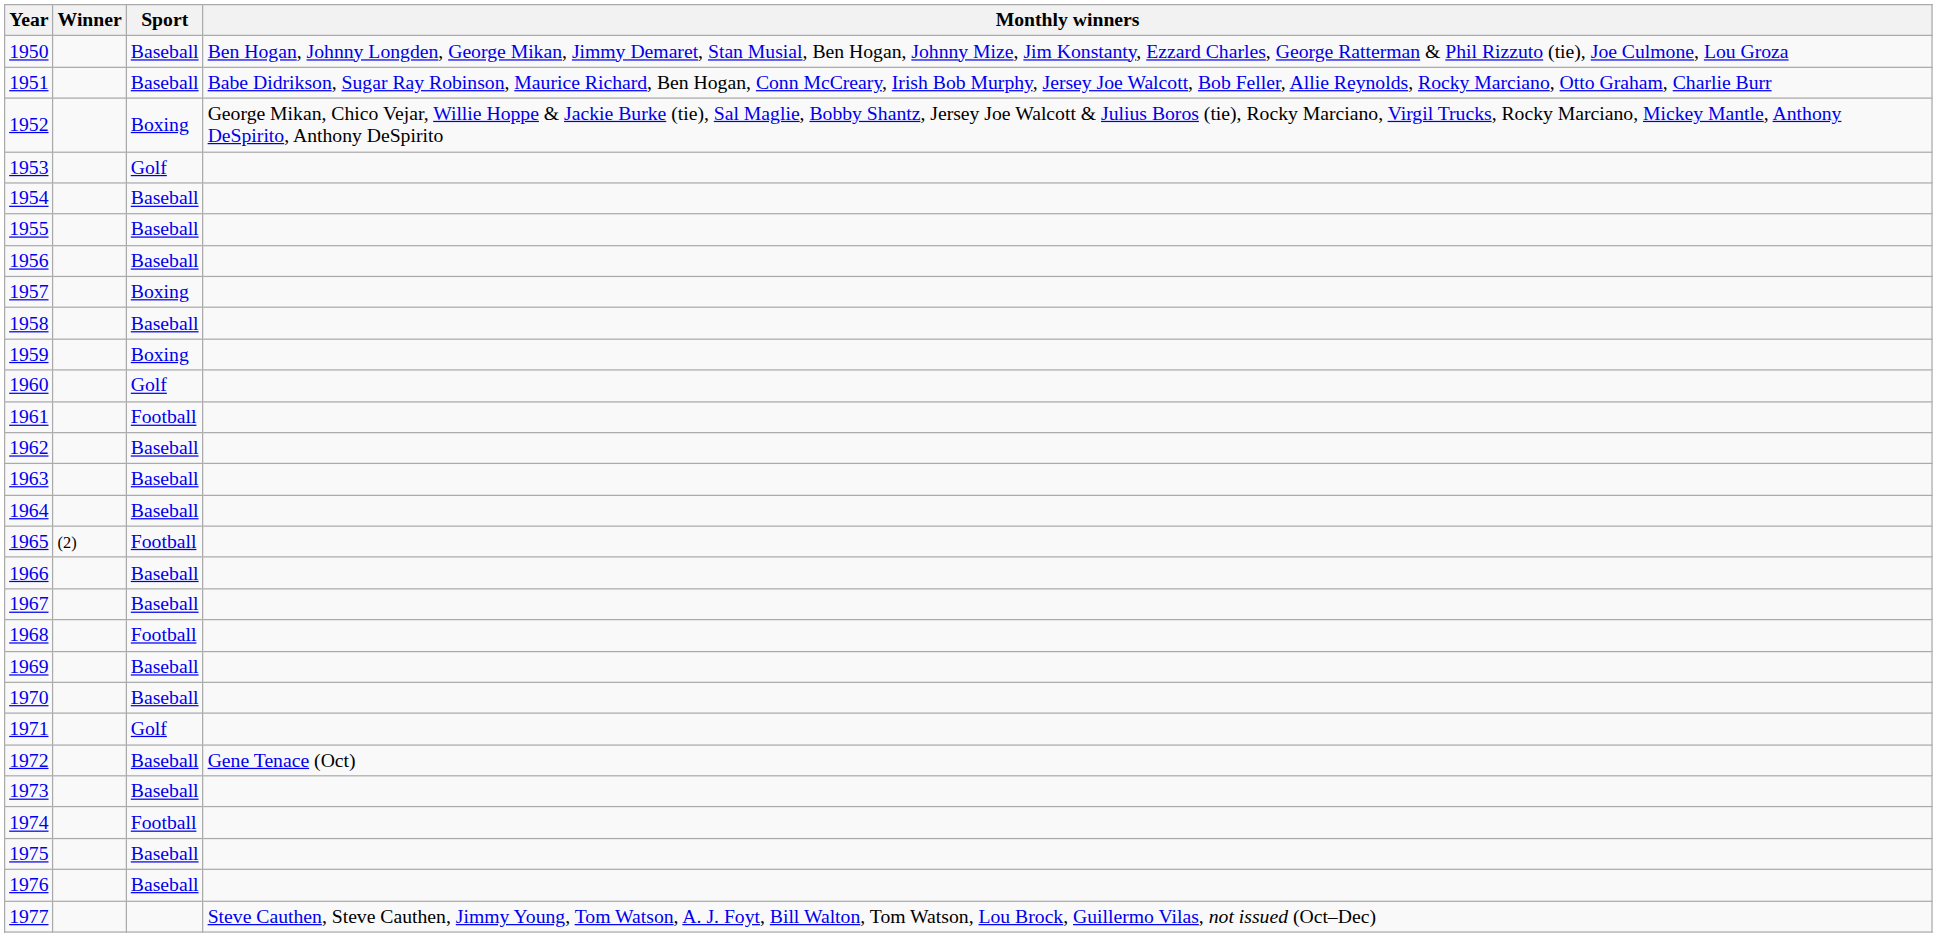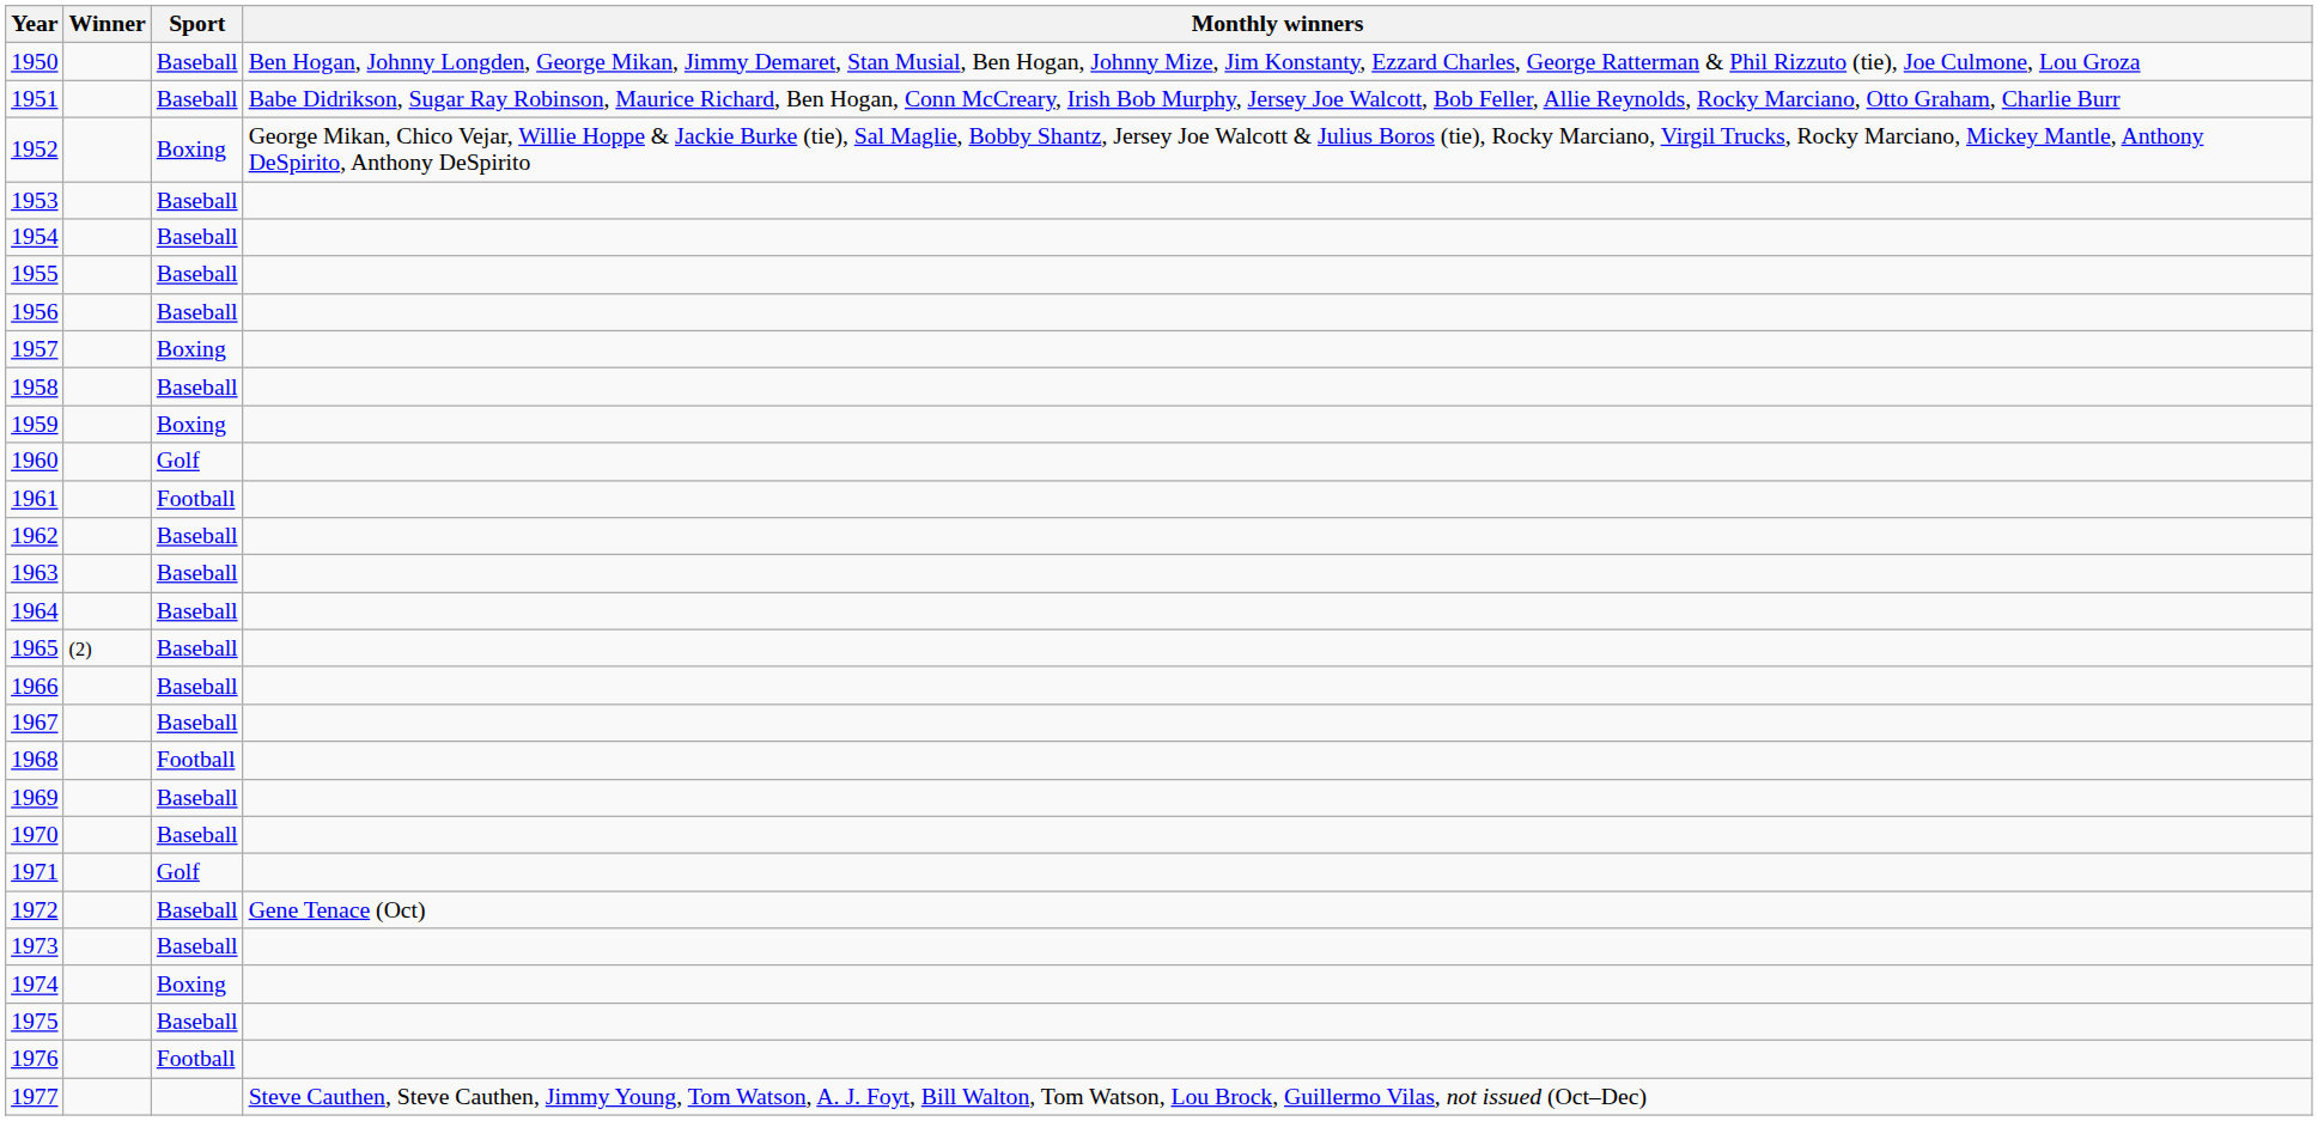1953 | Sport: Golf -> Baseball
1965 | Sport: Football -> Baseball
1974 | Sport: Football -> Boxing
1976 | Sport: Baseball -> Football
